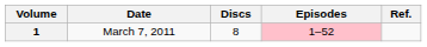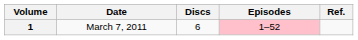1 | Discs: 8 -> 6
